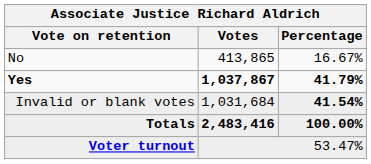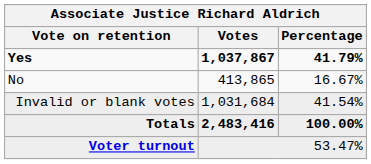rows swapped: Yes <-> No
Invalid or blank votes | Percentage: bold -> normal
